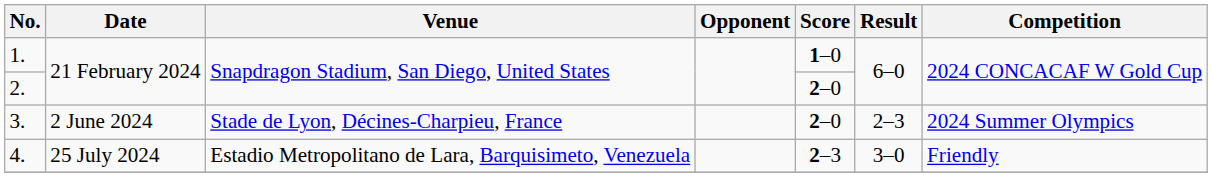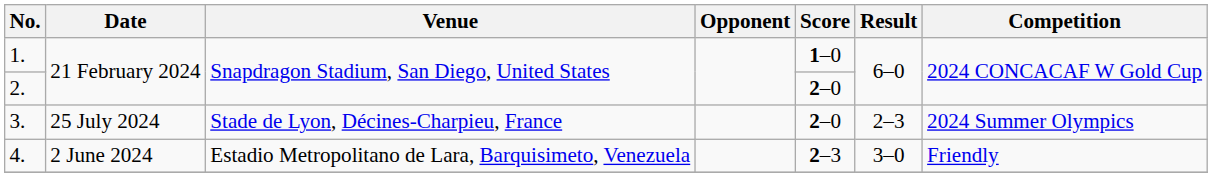3. | Date: 2 June 2024 -> 25 July 2024
4. | Date: 25 July 2024 -> 2 June 2024
